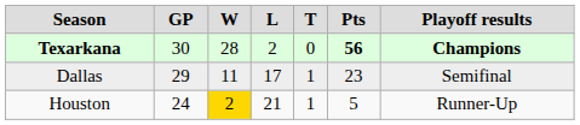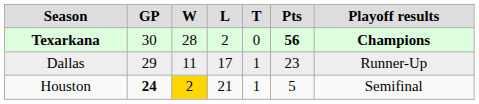Dallas | column 7: Semifinal -> Runner-Up
Houston | column 2: normal -> bold
Houston | column 7: Runner-Up -> Semifinal
